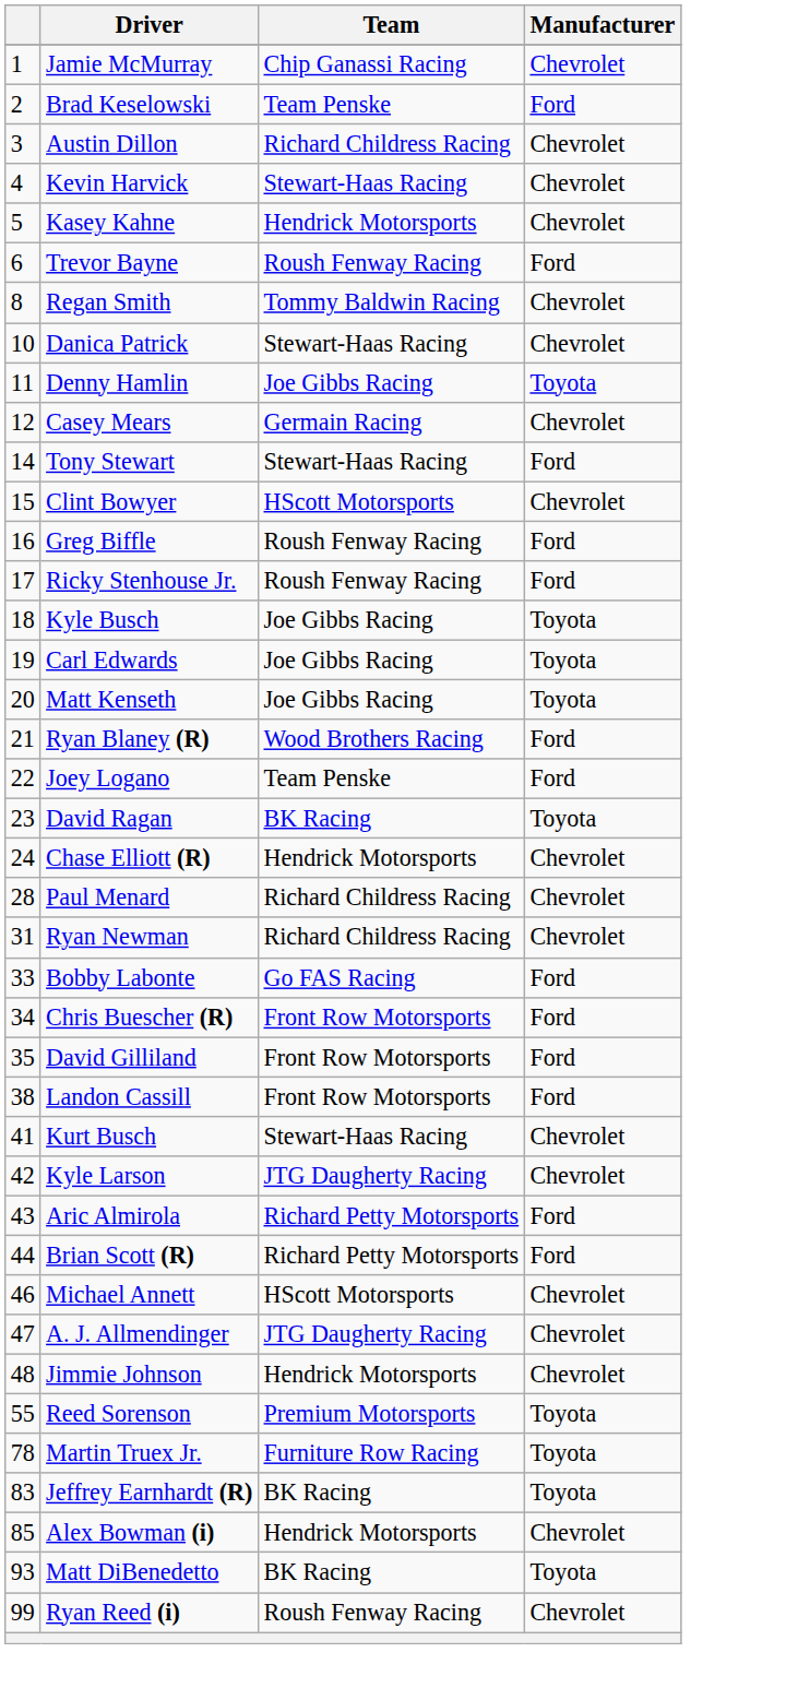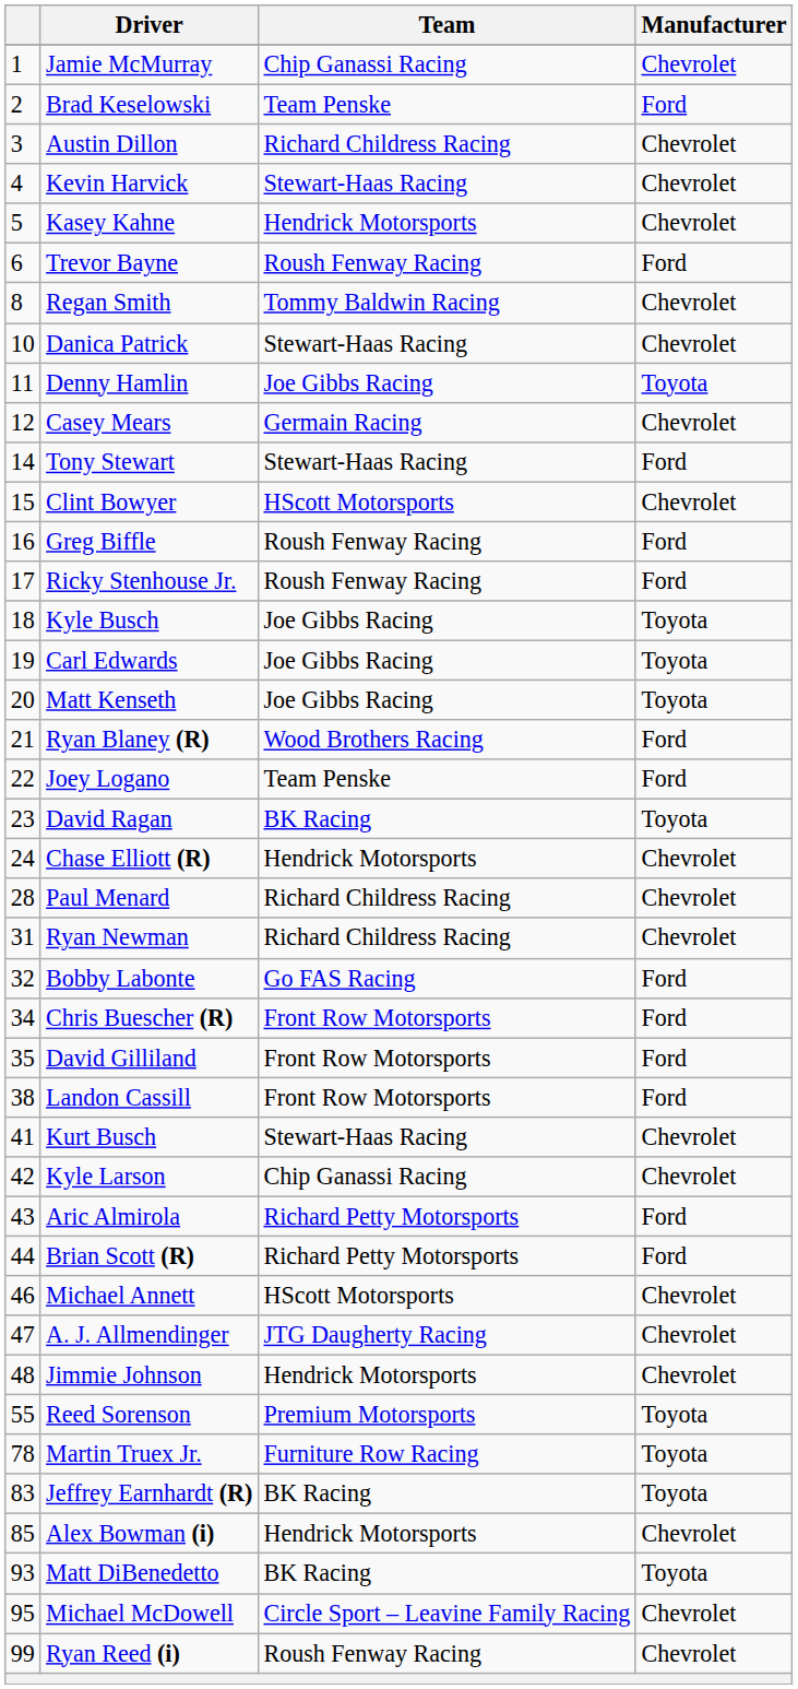Bobby Labonte | column 1: 33 -> 32
Kyle Larson | Team: JTG Daugherty Racing -> Chip Ganassi Racing
+ row: 95 | Michael McDowell | Circle Sport – Leavine Family Racing | Chevrolet
